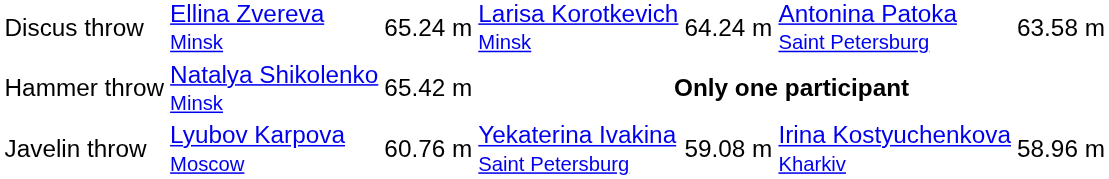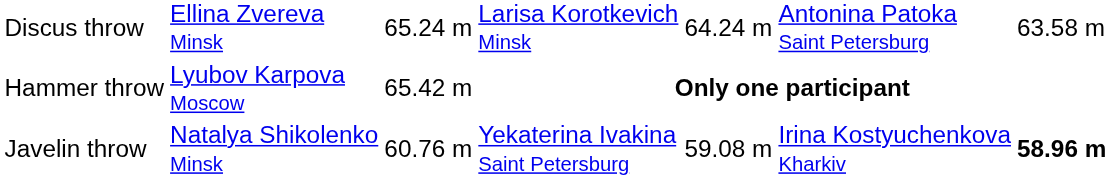Hammer throw | column 2: Natalya Shikolenko Minsk -> Lyubov Karpova Moscow
Javelin throw | column 2: Lyubov Karpova Moscow -> Natalya Shikolenko Minsk
Javelin throw | column 7: normal -> bold
